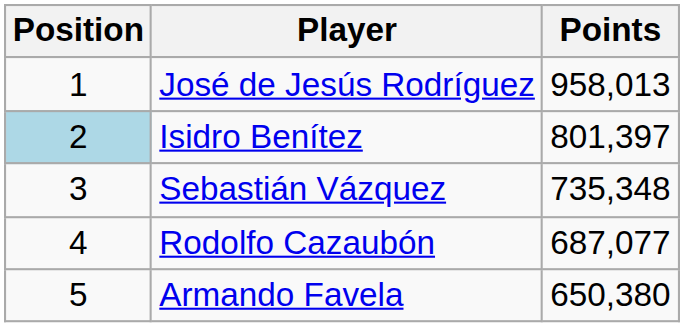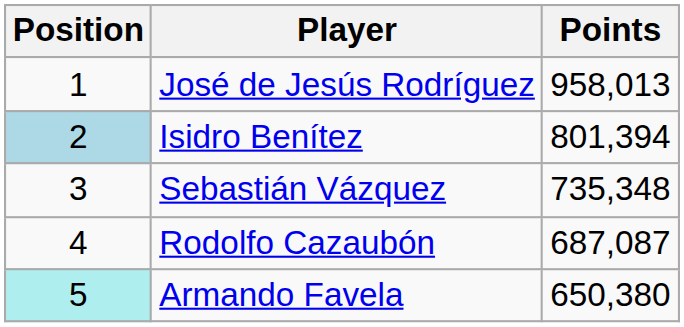Isidro Benítez | Points: 801,397 -> 801,394
Rodolfo Cazaubón | Points: 687,077 -> 687,087
Armando Favela | Position: no background -> paleturquoise background
